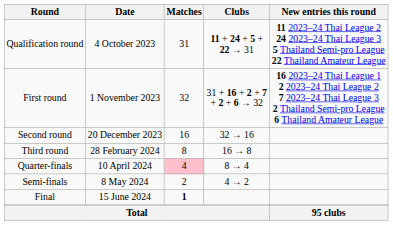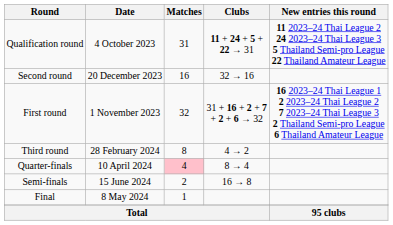rows swapped: First round <-> Second round
Third round | Clubs: 16 → 8 -> 4 → 2
Semi-finals | Date: 8 May 2024 -> 15 June 2024
Semi-finals | Clubs: 4 → 2 -> 16 → 8
Final | Date: 15 June 2024 -> 8 May 2024
Final | Matches: bold -> normal
